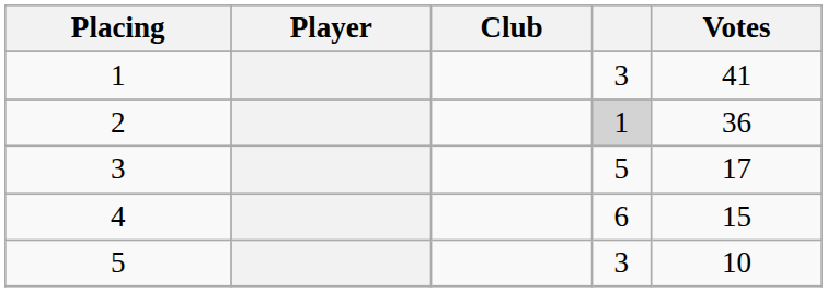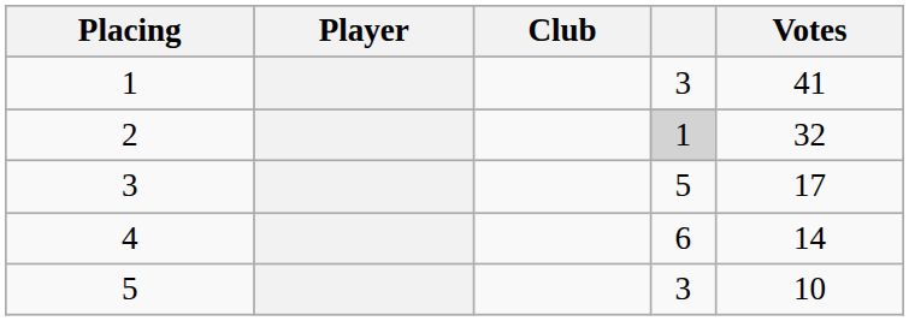2 | Votes: 36 -> 32
4 | Votes: 15 -> 14
